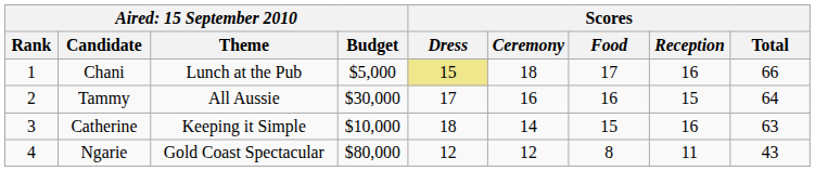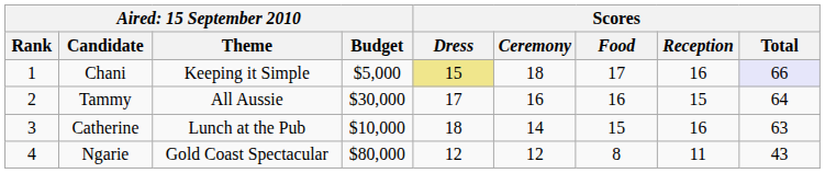Chani | column 3: Lunch at the Pub -> Keeping it Simple
Chani | Scores / Total: no background -> lavender background
Catherine | column 3: Keeping it Simple -> Lunch at the Pub
